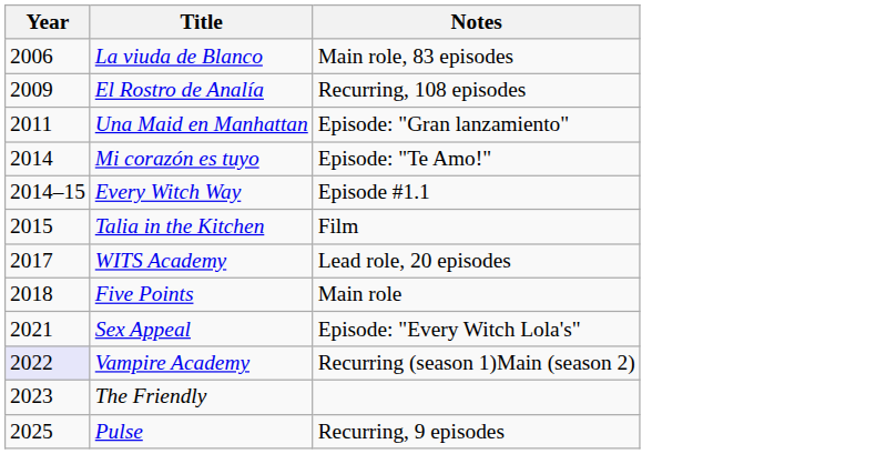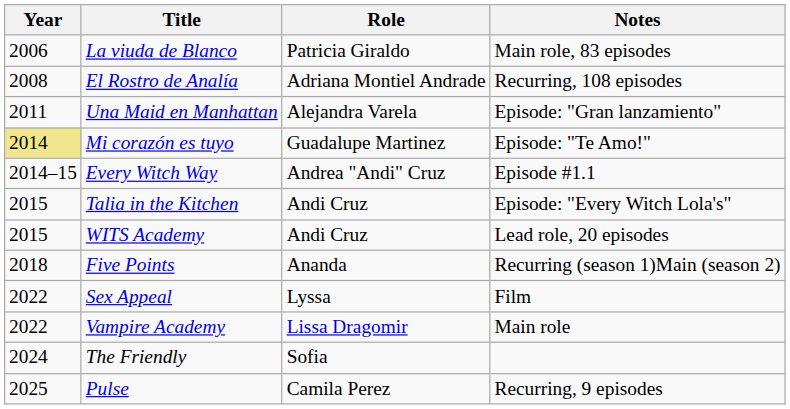+ column: Role | Patricia Giraldo | Adriana Montiel Andrade | Alejandra Varela | Guadalupe Martinez | Andrea "Andi" Cruz | Andi Cruz | Andi Cruz | Ananda | Lyssa | Lissa Dragomir | Sofia | Camila Perez
El Rostro de Analía | Year: 2009 -> 2008
Mi corazón es tuyo | Year: no background -> khaki background
Talia in the Kitchen | Notes: Film -> Episode: "Every Witch Lola's"
WITS Academy | Year: 2017 -> 2015
Five Points | Notes: Main role -> Recurring (season 1)Main (season 2)
Sex Appeal | Year: 2021 -> 2022
Sex Appeal | Notes: Episode: "Every Witch Lola's" -> Film
Vampire Academy | Year: lavender background -> no background
Vampire Academy | Notes: Recurring (season 1)Main (season 2) -> Main role
The Friendly | Year: 2023 -> 2024
